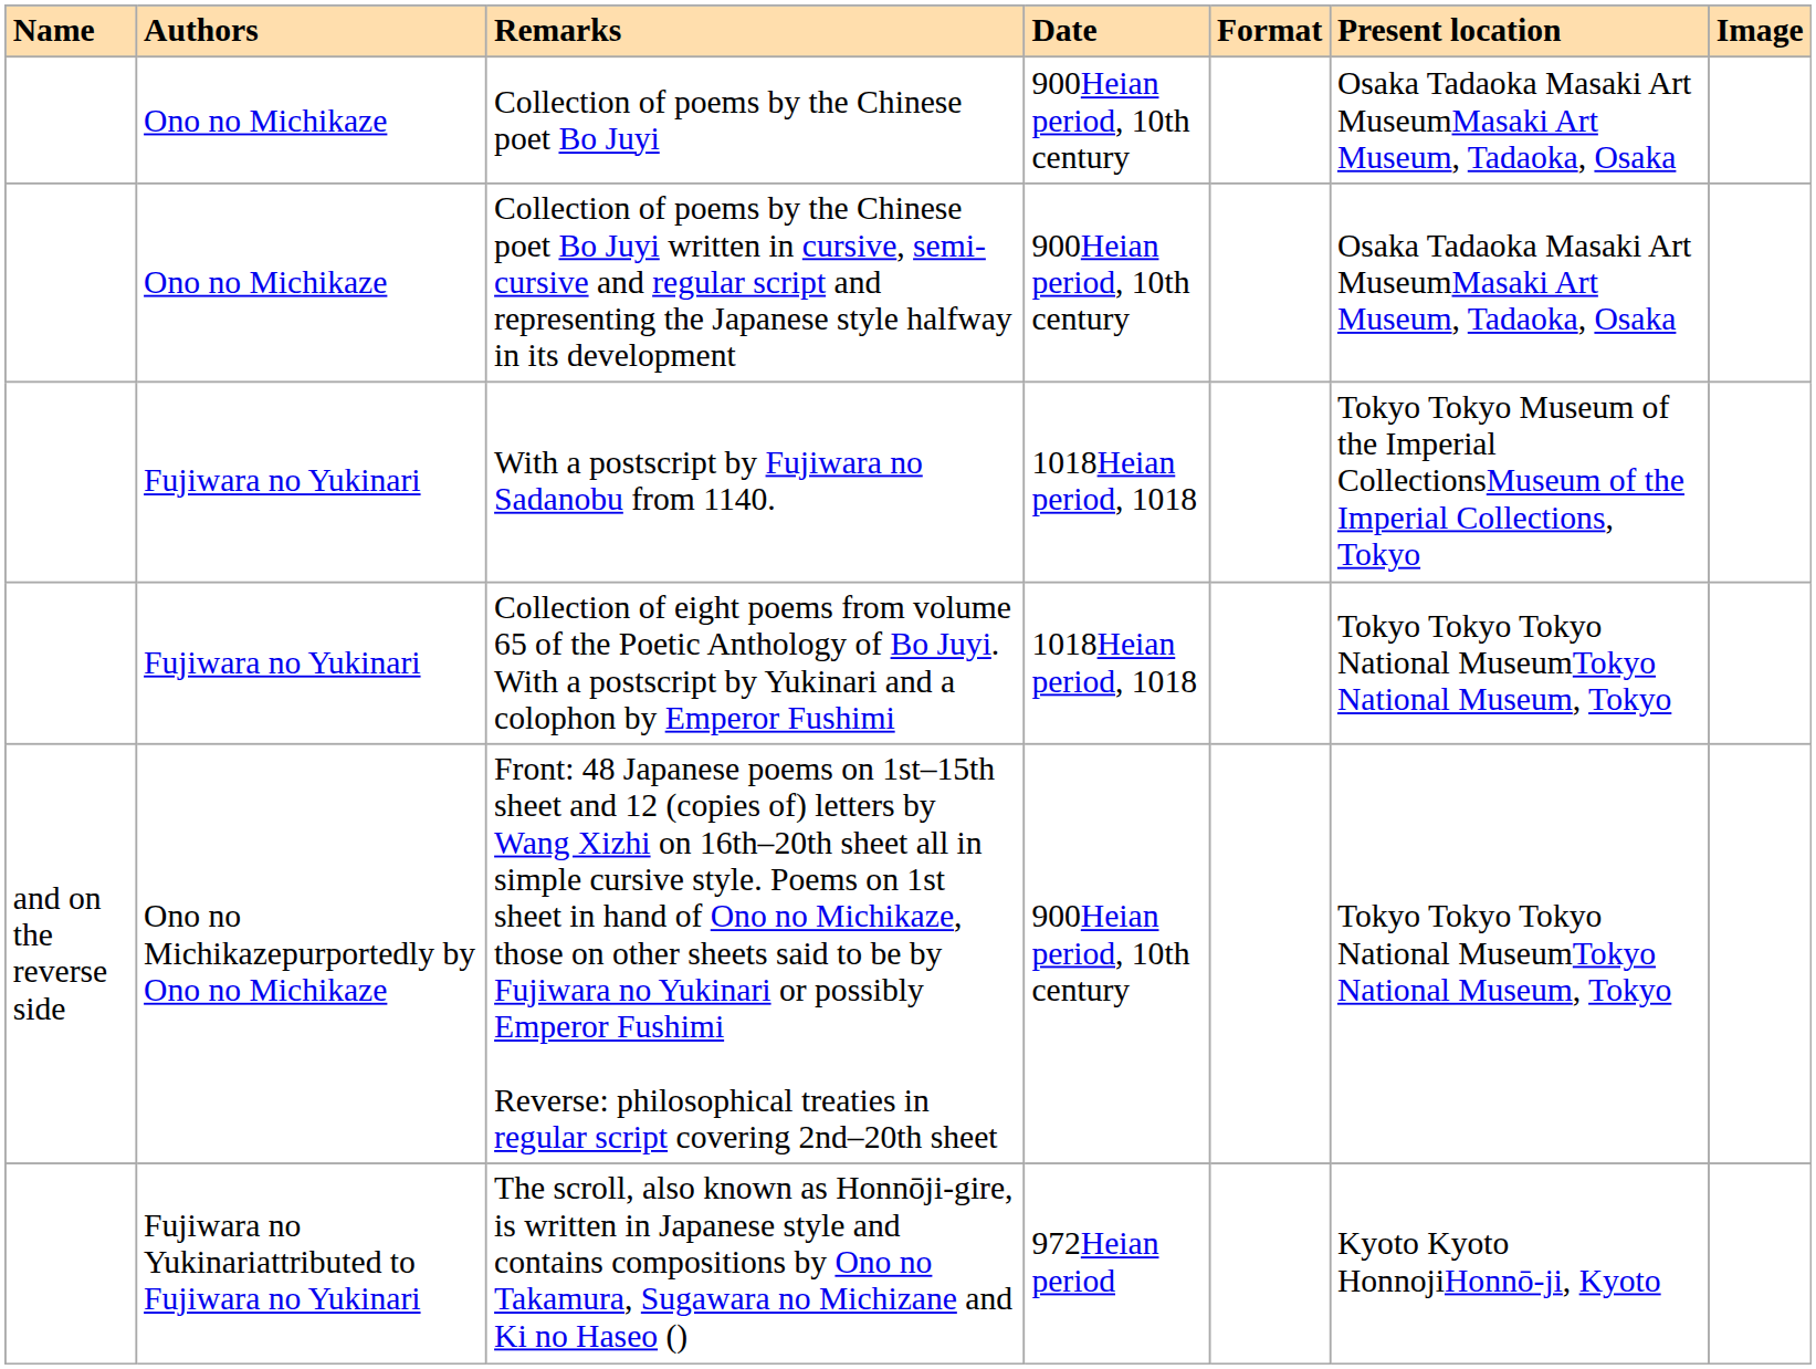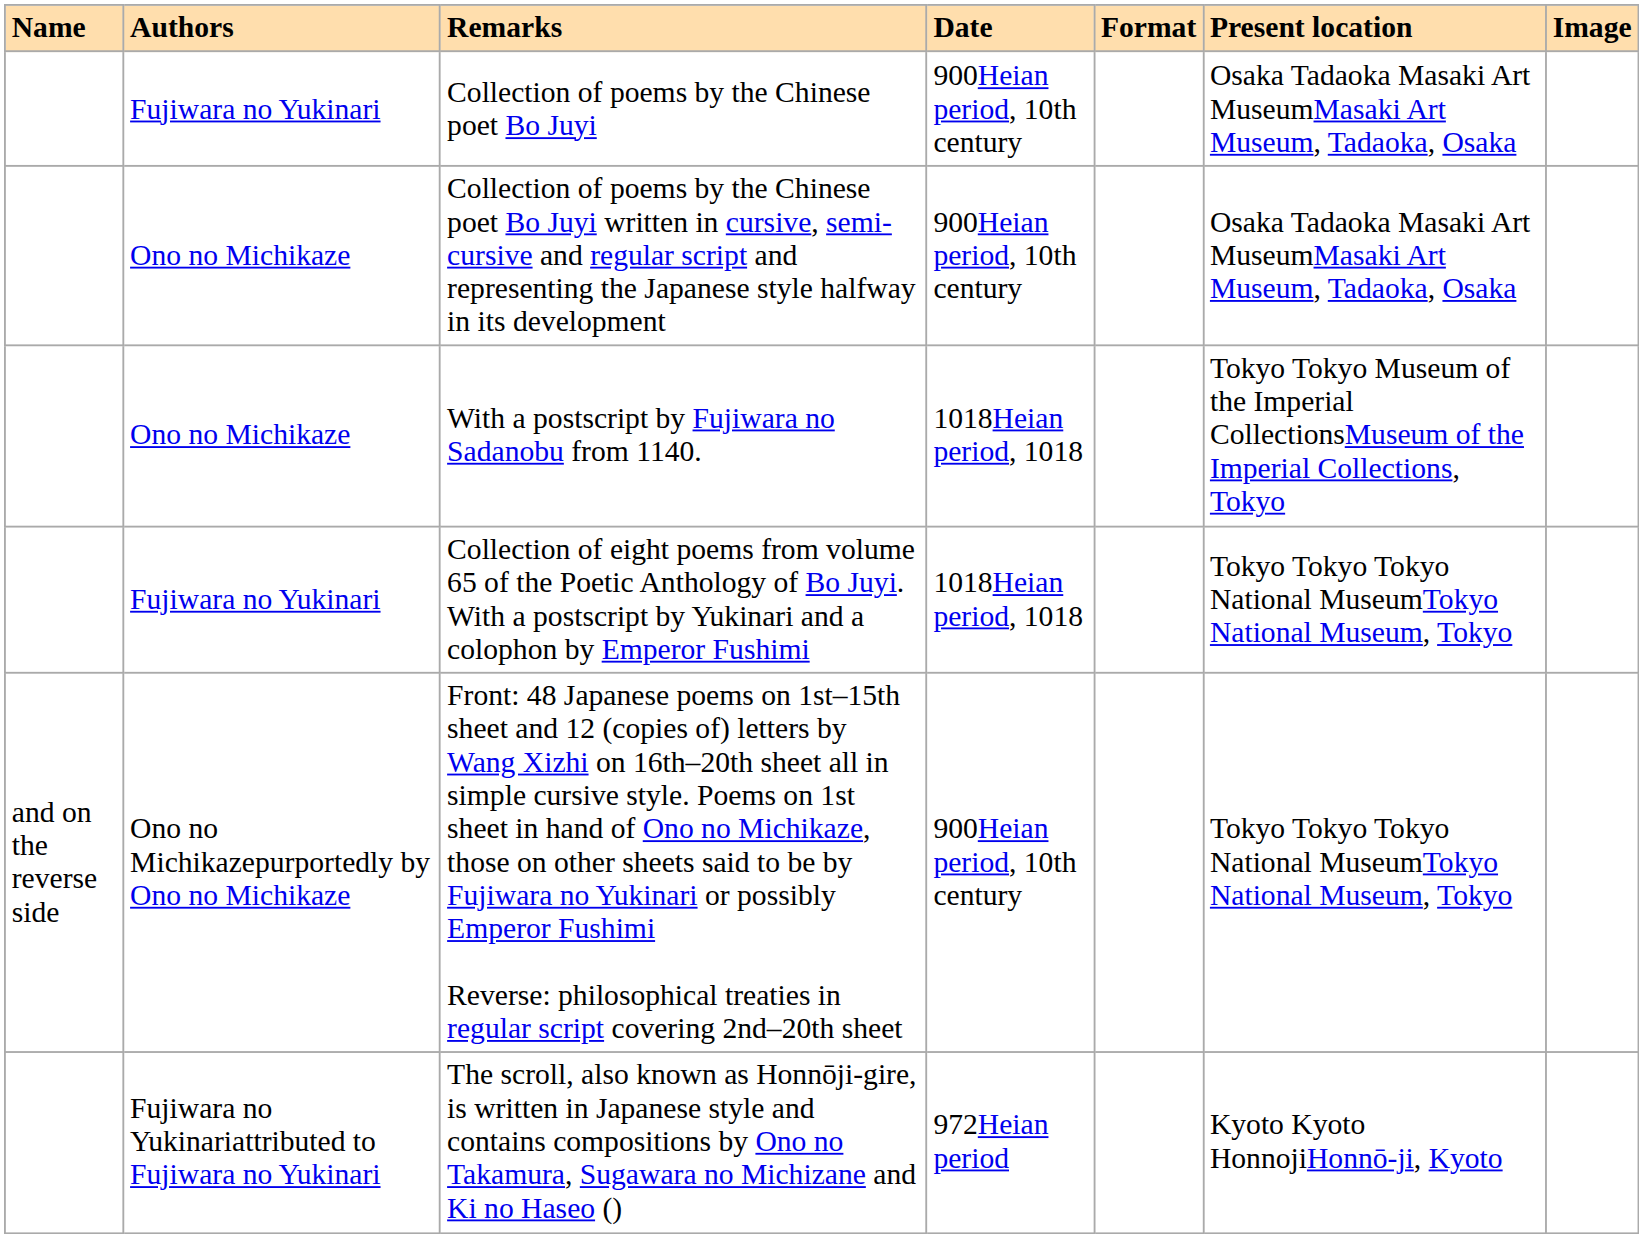Collection of poems by the Chinese poet Bo Juyi | Authors: Ono no Michikaze -> Fujiwara no Yukinari
With a postscript by Fujiwara no Sadanobu from 1140. | Authors: Fujiwara no Yukinari -> Ono no Michikaze
